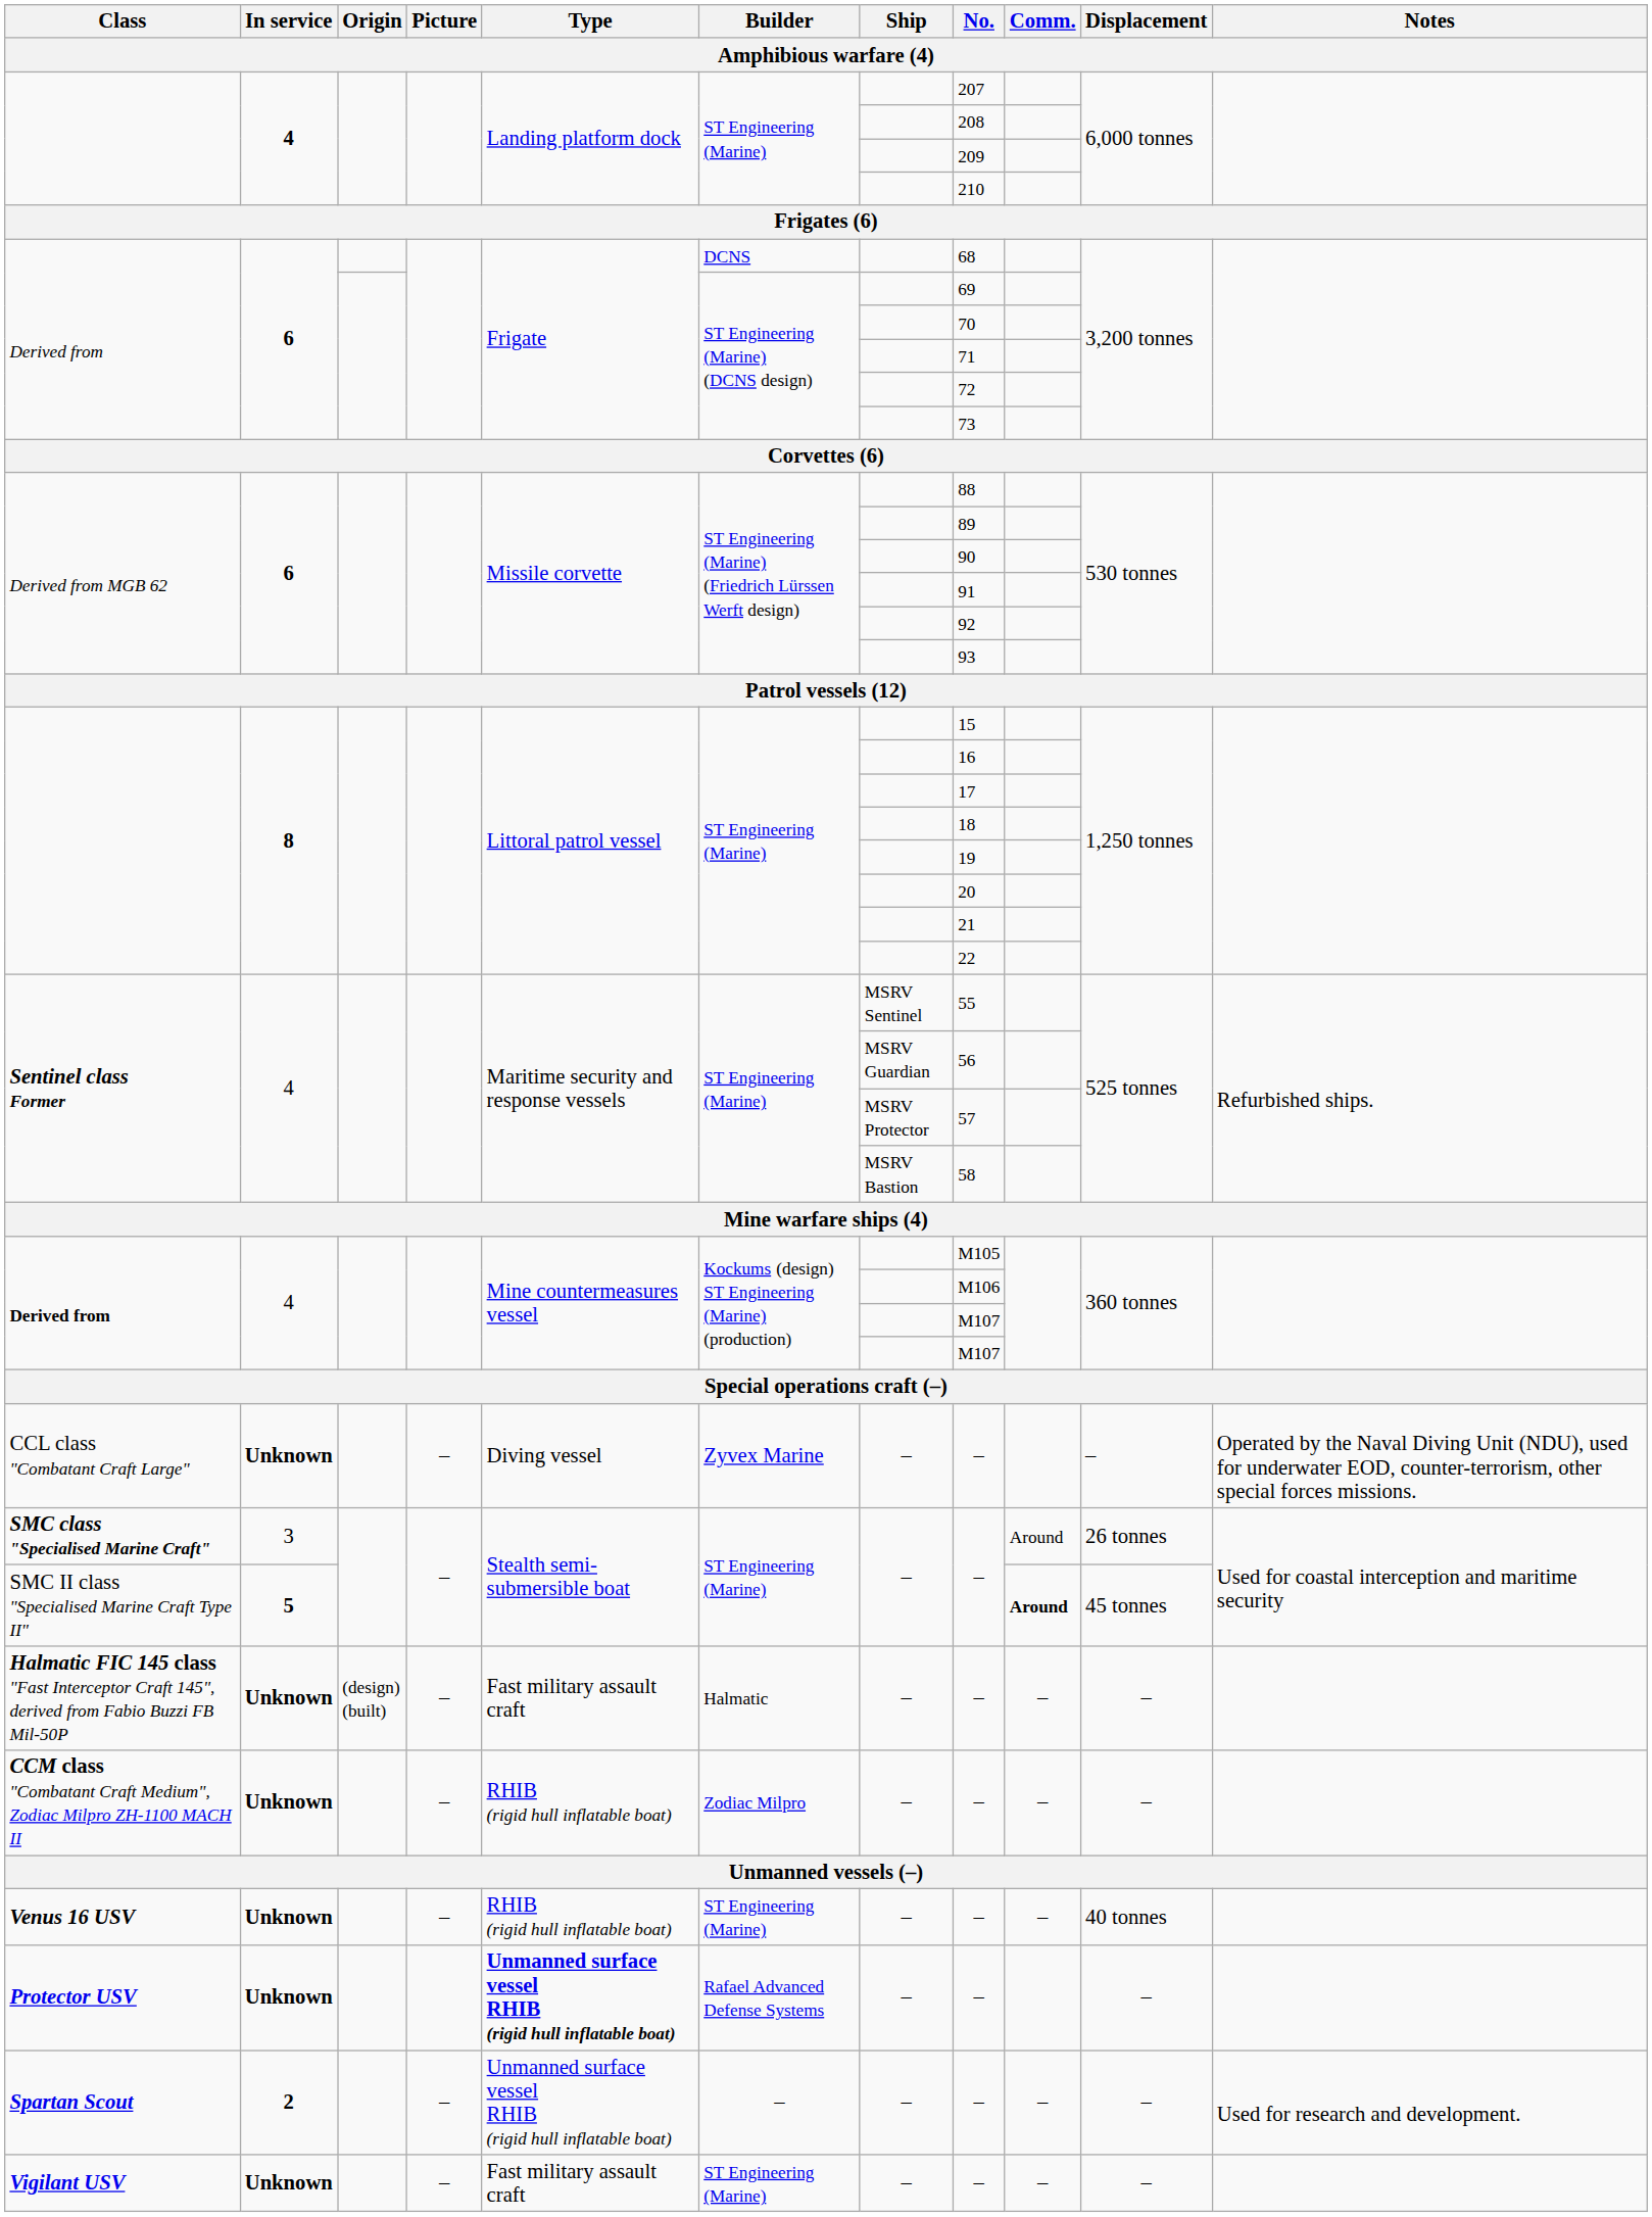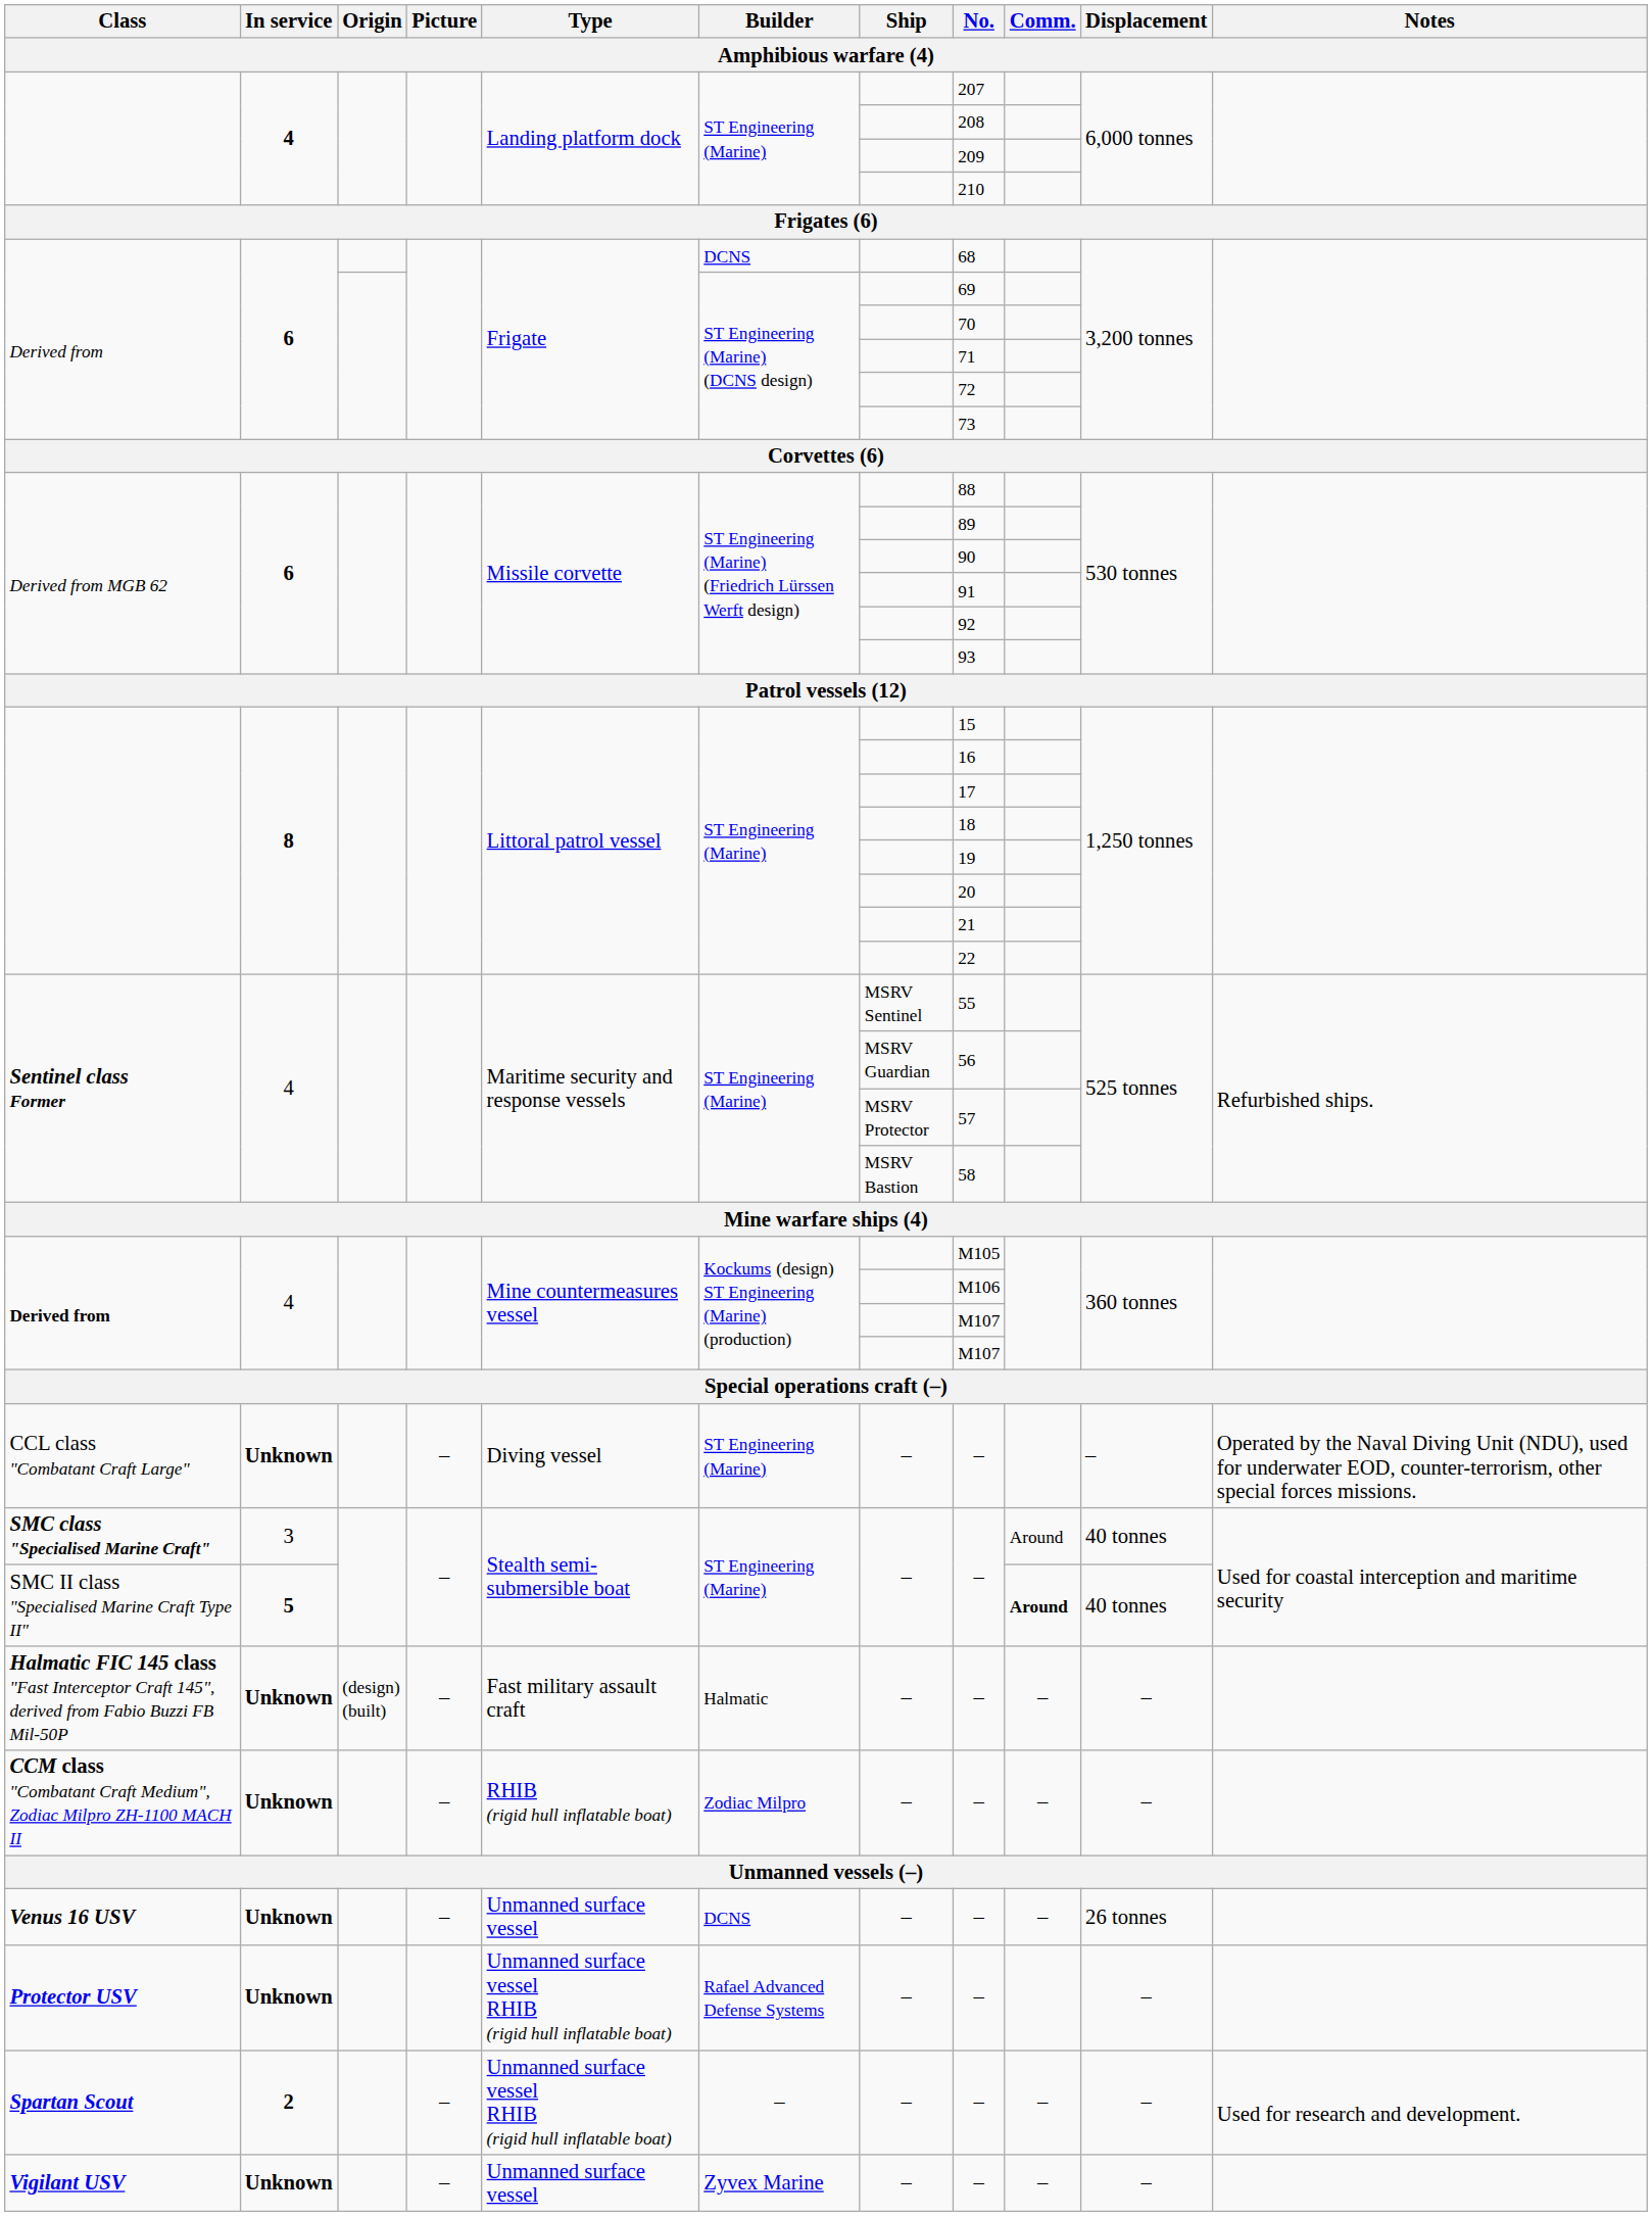CCL class "Combatant Craft Large" | Builder: Zyvex Marine -> ST Engineering (Marine)
SMC class "Specialised Marine Craft" | Displacement: 26 tonnes -> 40 tonnes
SMC II class "Specialised Marine Craft Type II" | Displacement: 45 tonnes -> 40 tonnes
Venus 16 USV | Type: RHIB (rigid hull inflatable boat) -> Unmanned surface vessel
Venus 16 USV | Builder: ST Engineering (Marine) -> DCNS
Venus 16 USV | Displacement: 40 tonnes -> 26 tonnes
Protector USV | Type: bold -> normal
Vigilant USV | Type: Fast military assault craft -> Unmanned surface vessel
Vigilant USV | Builder: ST Engineering (Marine) -> Zyvex Marine
